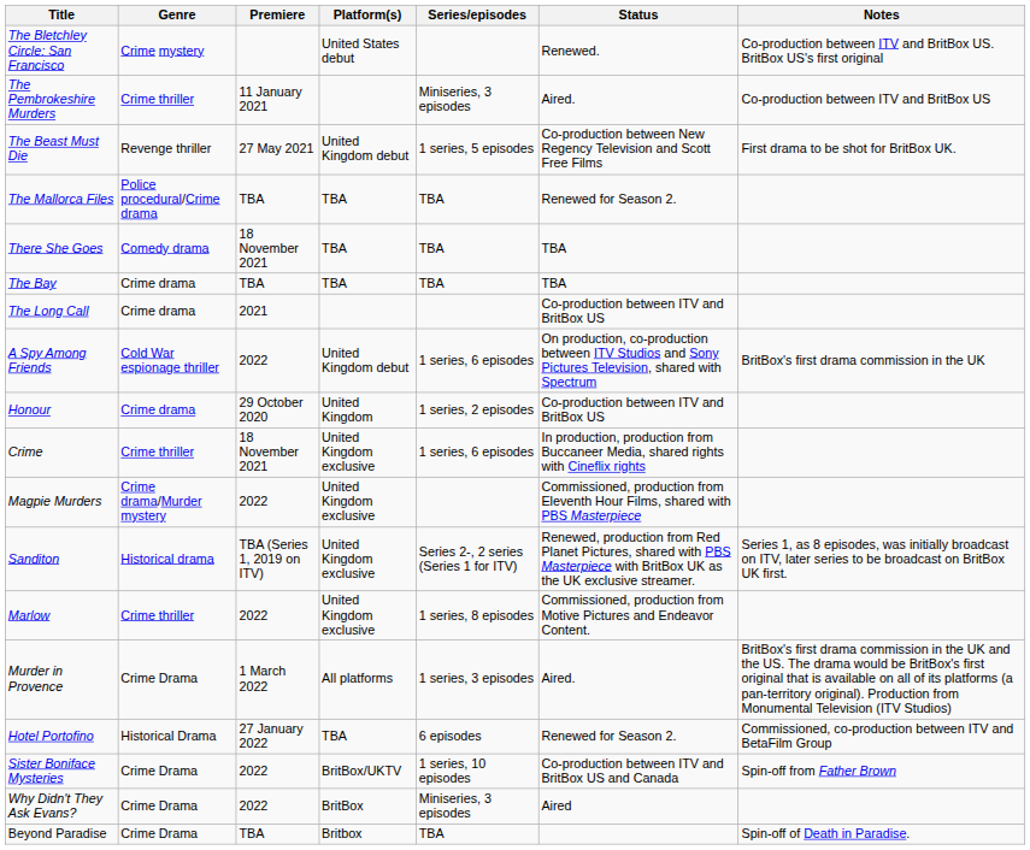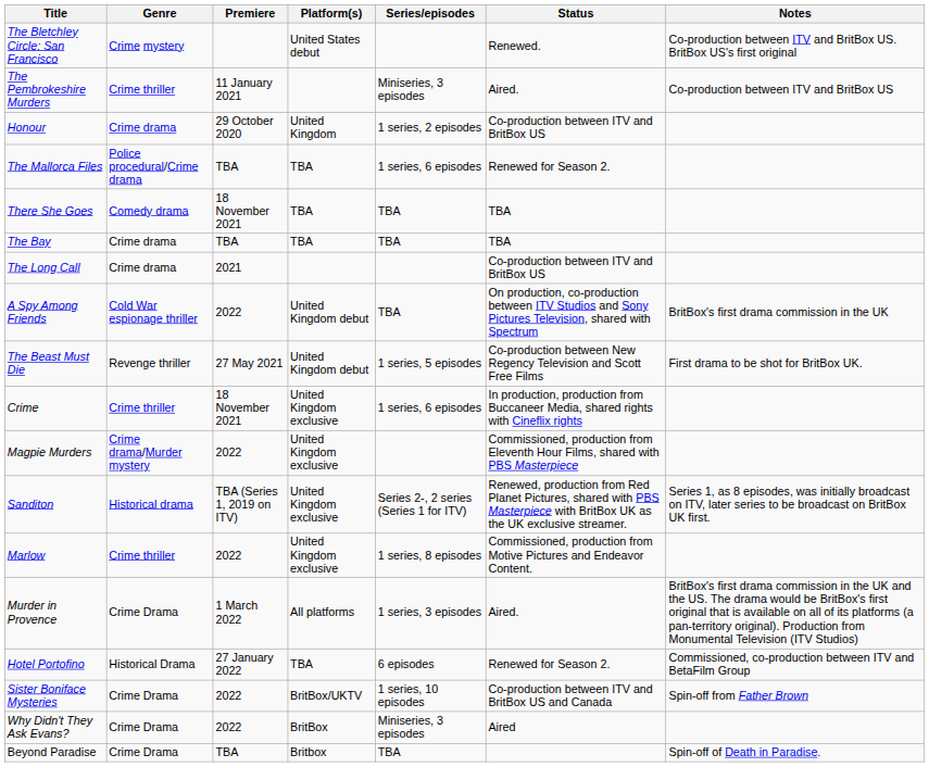rows swapped: Honour <-> The Beast Must Die
The Mallorca Files | Series/episodes: TBA -> 1 series, 6 episodes
A Spy Among Friends | Series/episodes: 1 series, 6 episodes -> TBA
